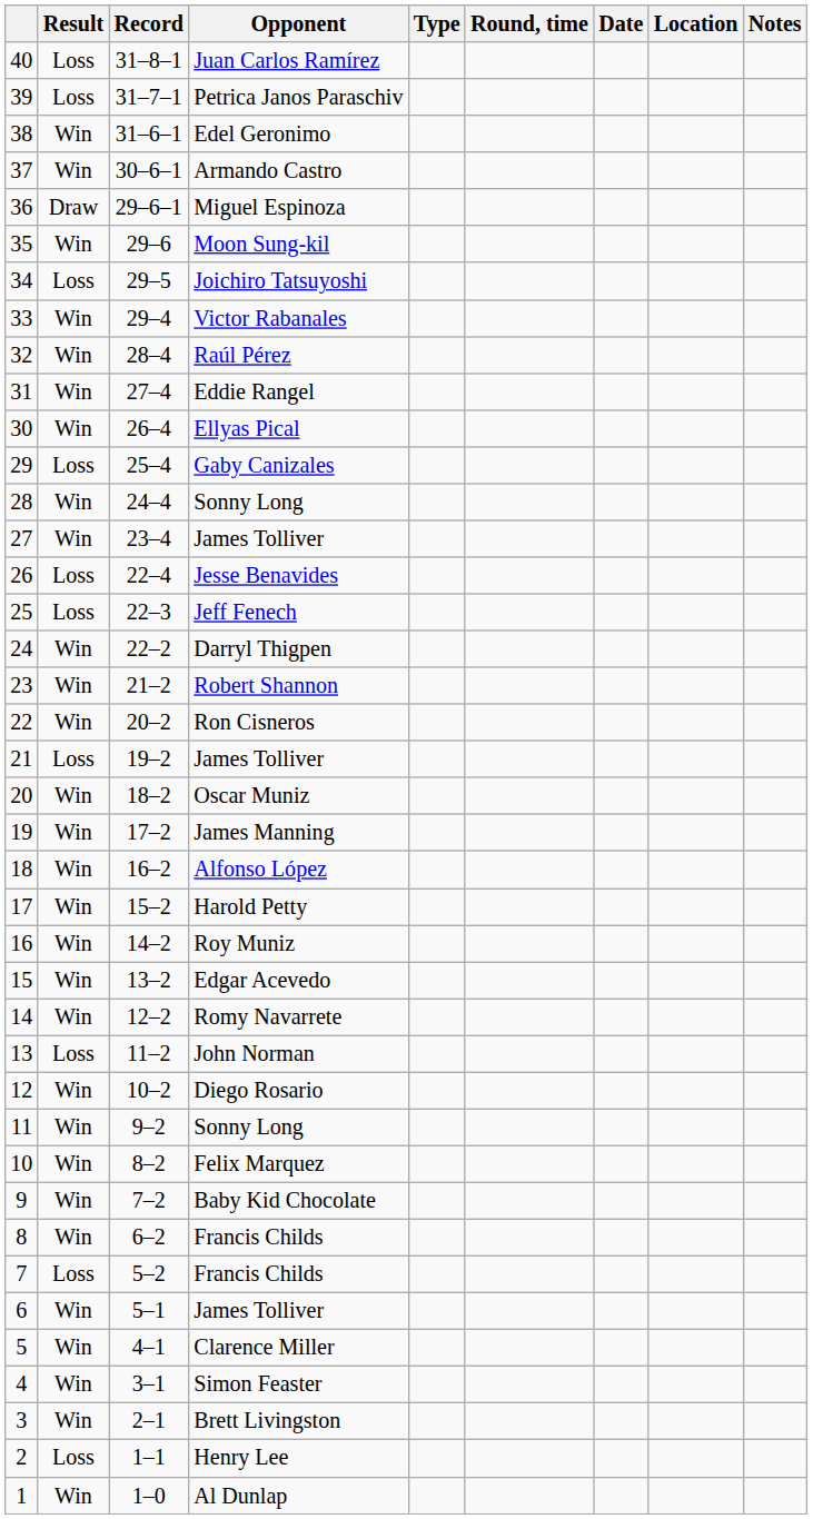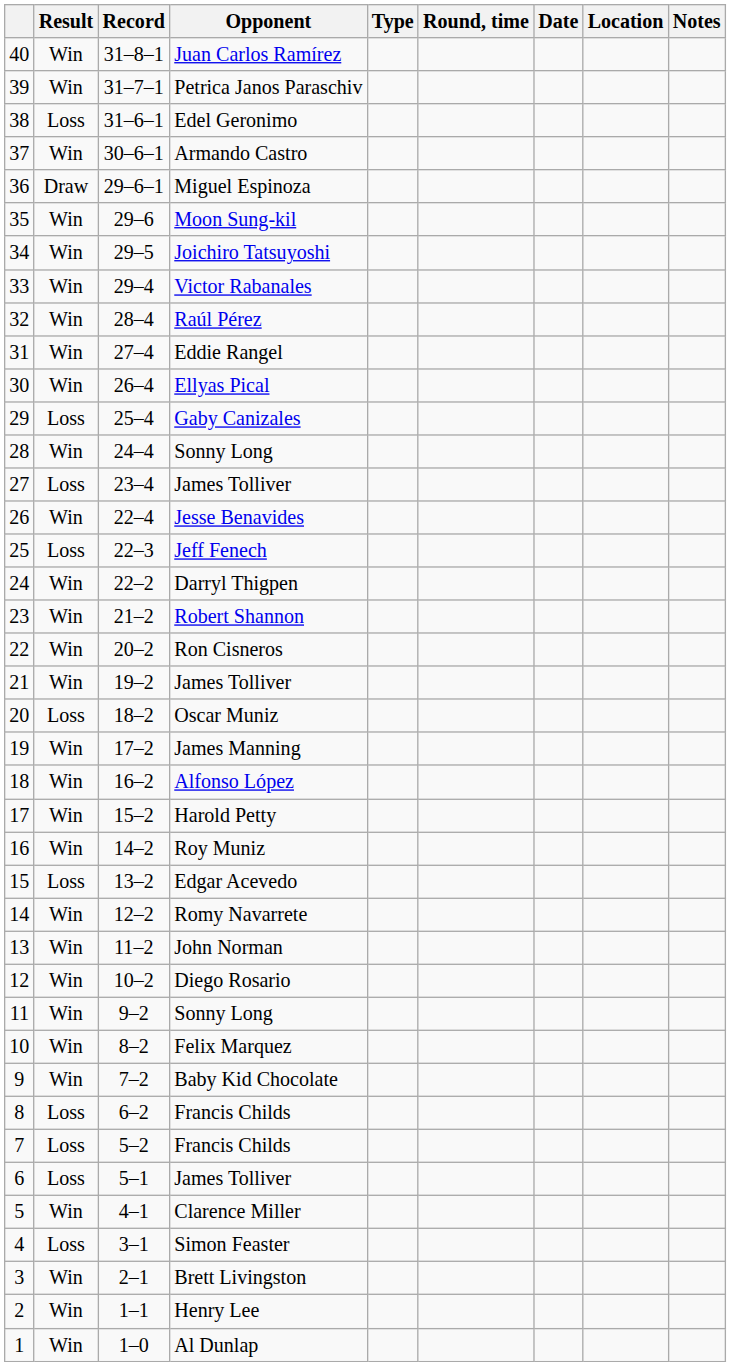Juan Carlos Ramírez | Result: Loss -> Win
Petrica Janos Paraschiv | Result: Loss -> Win
Edel Geronimo | Result: Win -> Loss
Joichiro Tatsuyoshi | Result: Loss -> Win
27 / James Tolliver | Result: Win -> Loss
Jesse Benavides | Result: Loss -> Win
21 / James Tolliver | Result: Loss -> Win
Oscar Muniz | Result: Win -> Loss
Edgar Acevedo | Result: Win -> Loss
John Norman | Result: Loss -> Win
8 / Francis Childs | Result: Win -> Loss
6 / James Tolliver | Result: Win -> Loss
Simon Feaster | Result: Win -> Loss
Henry Lee | Result: Loss -> Win
